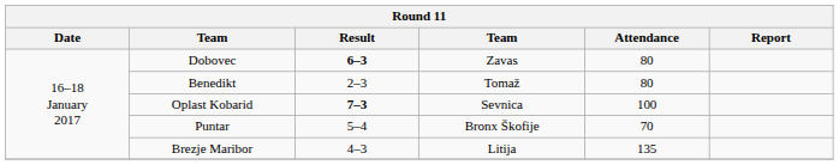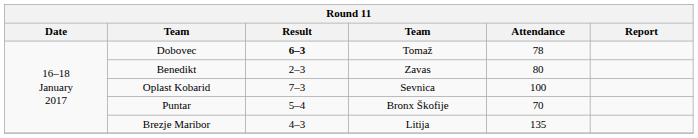Dobovec | column 4: Zavas -> Tomaž
Dobovec | Attendance: 80 -> 78
Benedikt | column 4: Tomaž -> Zavas
Oplast Kobarid | Result: bold -> normal
